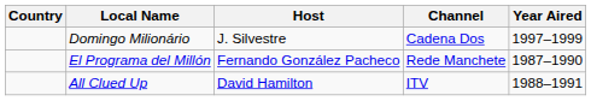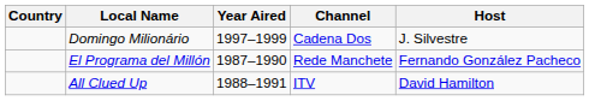columns swapped: Host <-> Year Aired
